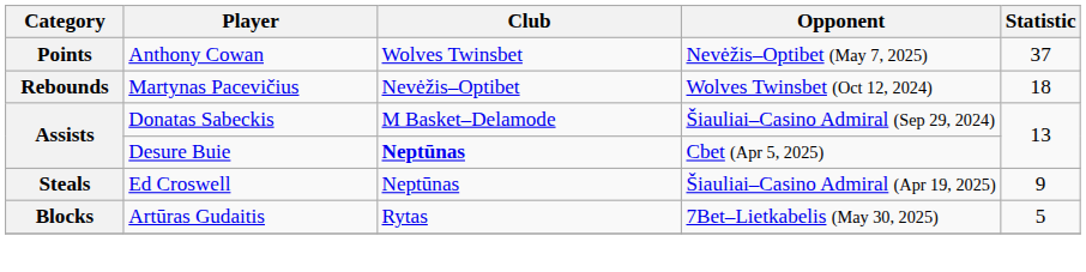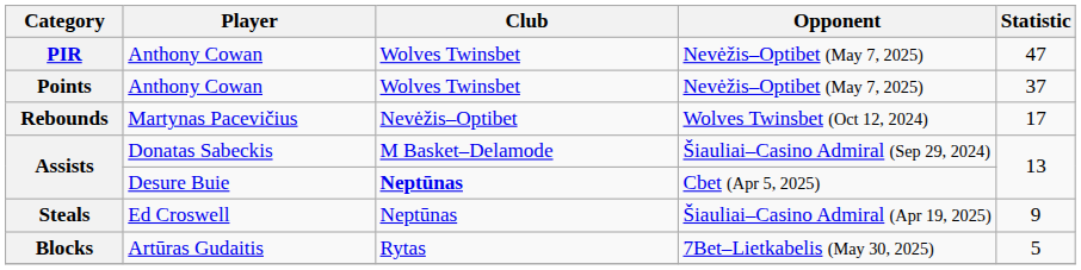+ row: PIR | Anthony Cowan | Wolves Twinsbet | Nevėžis–Optibet (May 7, 2025) | 47
Rebounds | Statistic: 18 -> 17
